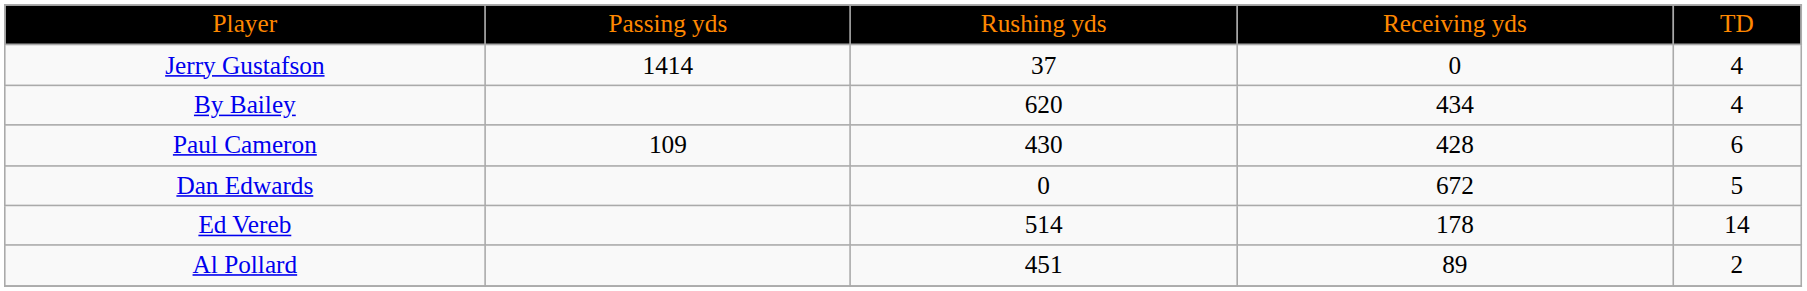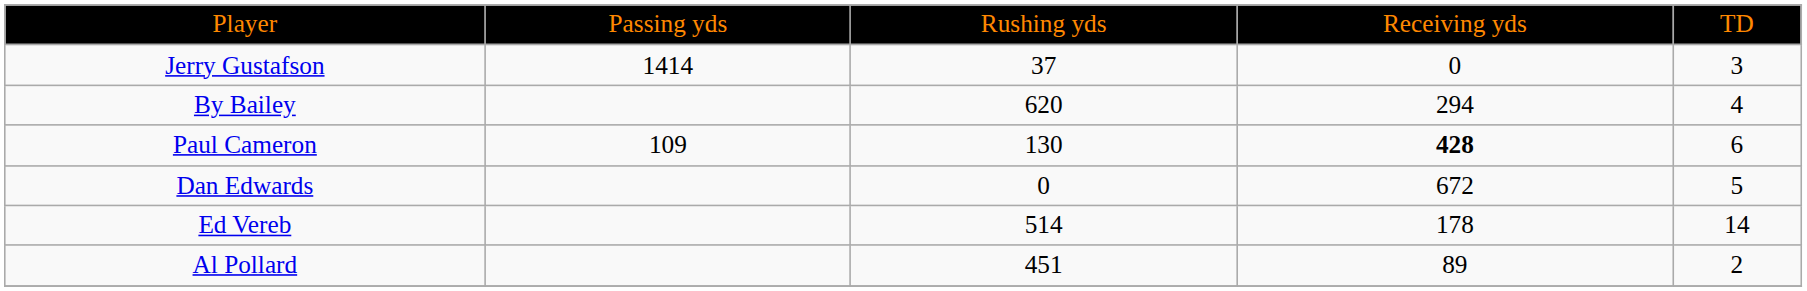Jerry Gustafson | column 5: 4 -> 3
By Bailey | column 4: 434 -> 294
Paul Cameron | column 3: 430 -> 130
Paul Cameron | column 4: normal -> bold
